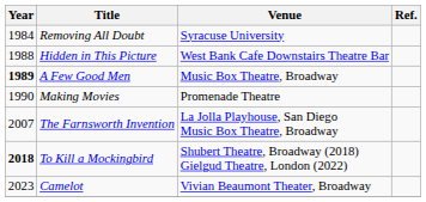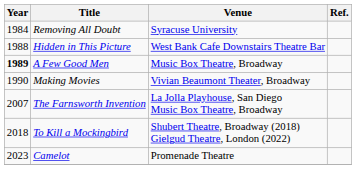Making Movies | Venue: Promenade Theatre -> Vivian Beaumont Theater, Broadway
To Kill a Mockingbird | Year: bold -> normal
Camelot | Venue: Vivian Beaumont Theater, Broadway -> Promenade Theatre
